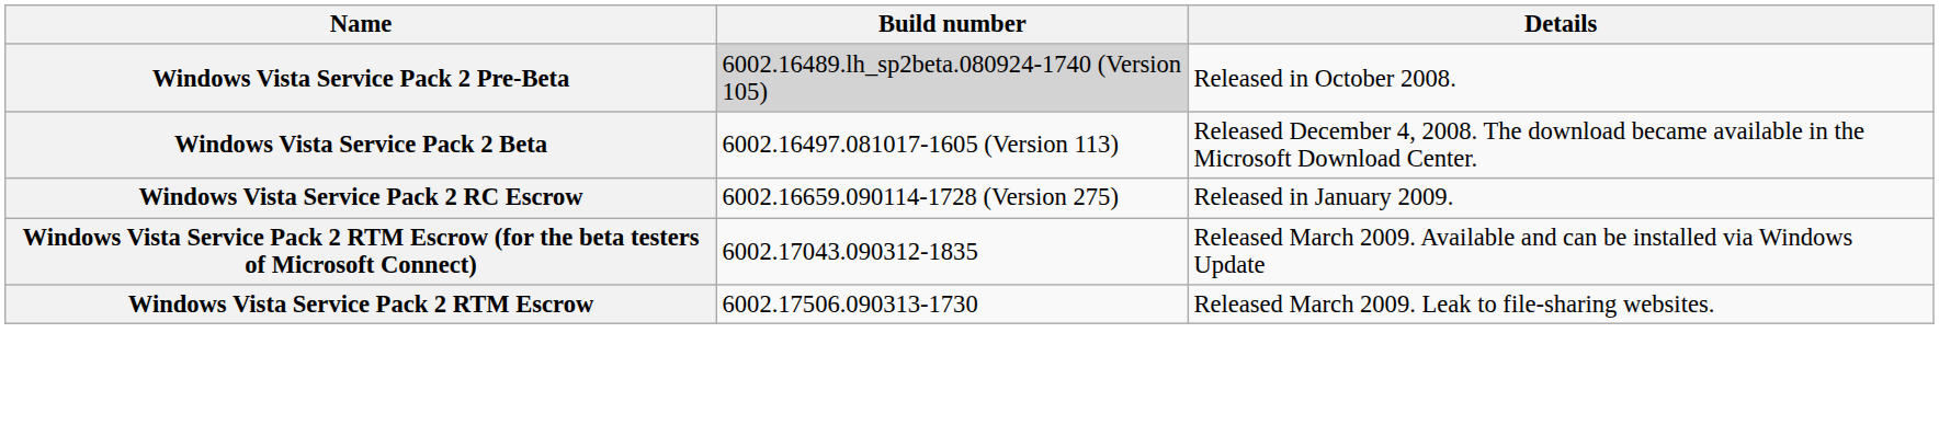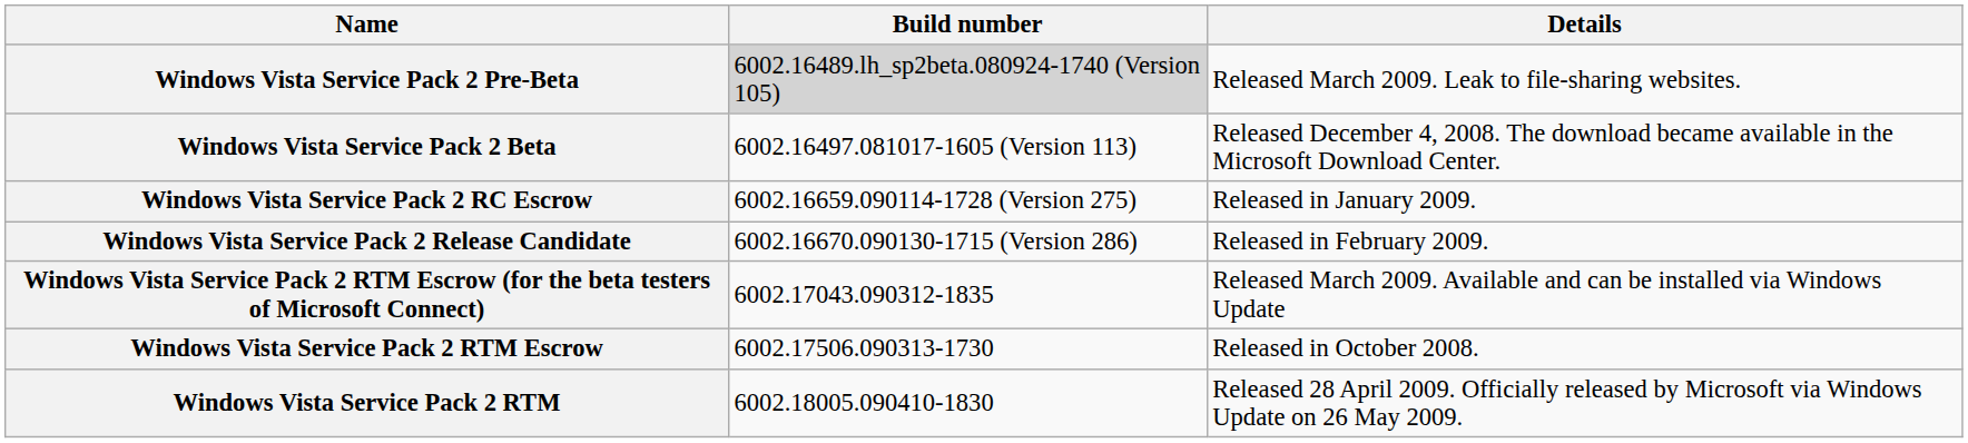Windows Vista Service Pack 2 Pre-Beta | Details: Released in October 2008. -> Released March 2009. Leak to file-sharing websites.
+ row: Windows Vista Service Pack 2 Release Candidate | 6002.16670.090130-1715 (Version 286) | Released in February 2009.
Windows Vista Service Pack 2 RTM Escrow | Details: Released March 2009. Leak to file-sharing websites. -> Released in October 2008.
+ row: Windows Vista Service Pack 2 RTM | 6002.18005.090410-1830 | Released 28 April 2009. Officially released by Microsoft via Windows Update on 26 May 2009.
